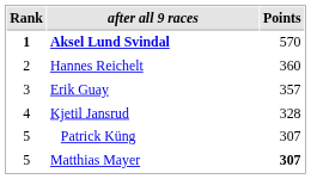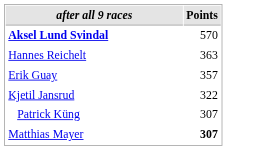- column: Rank | 1 | 2 | 3 | 4 | 5 | 5
Hannes Reichelt | Points: 360 -> 363
Kjetil Jansrud | Points: 328 -> 322
